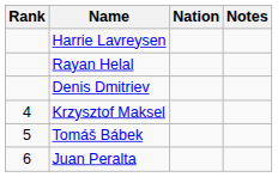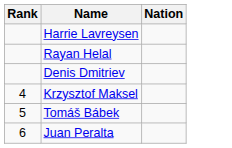- column: Notes
